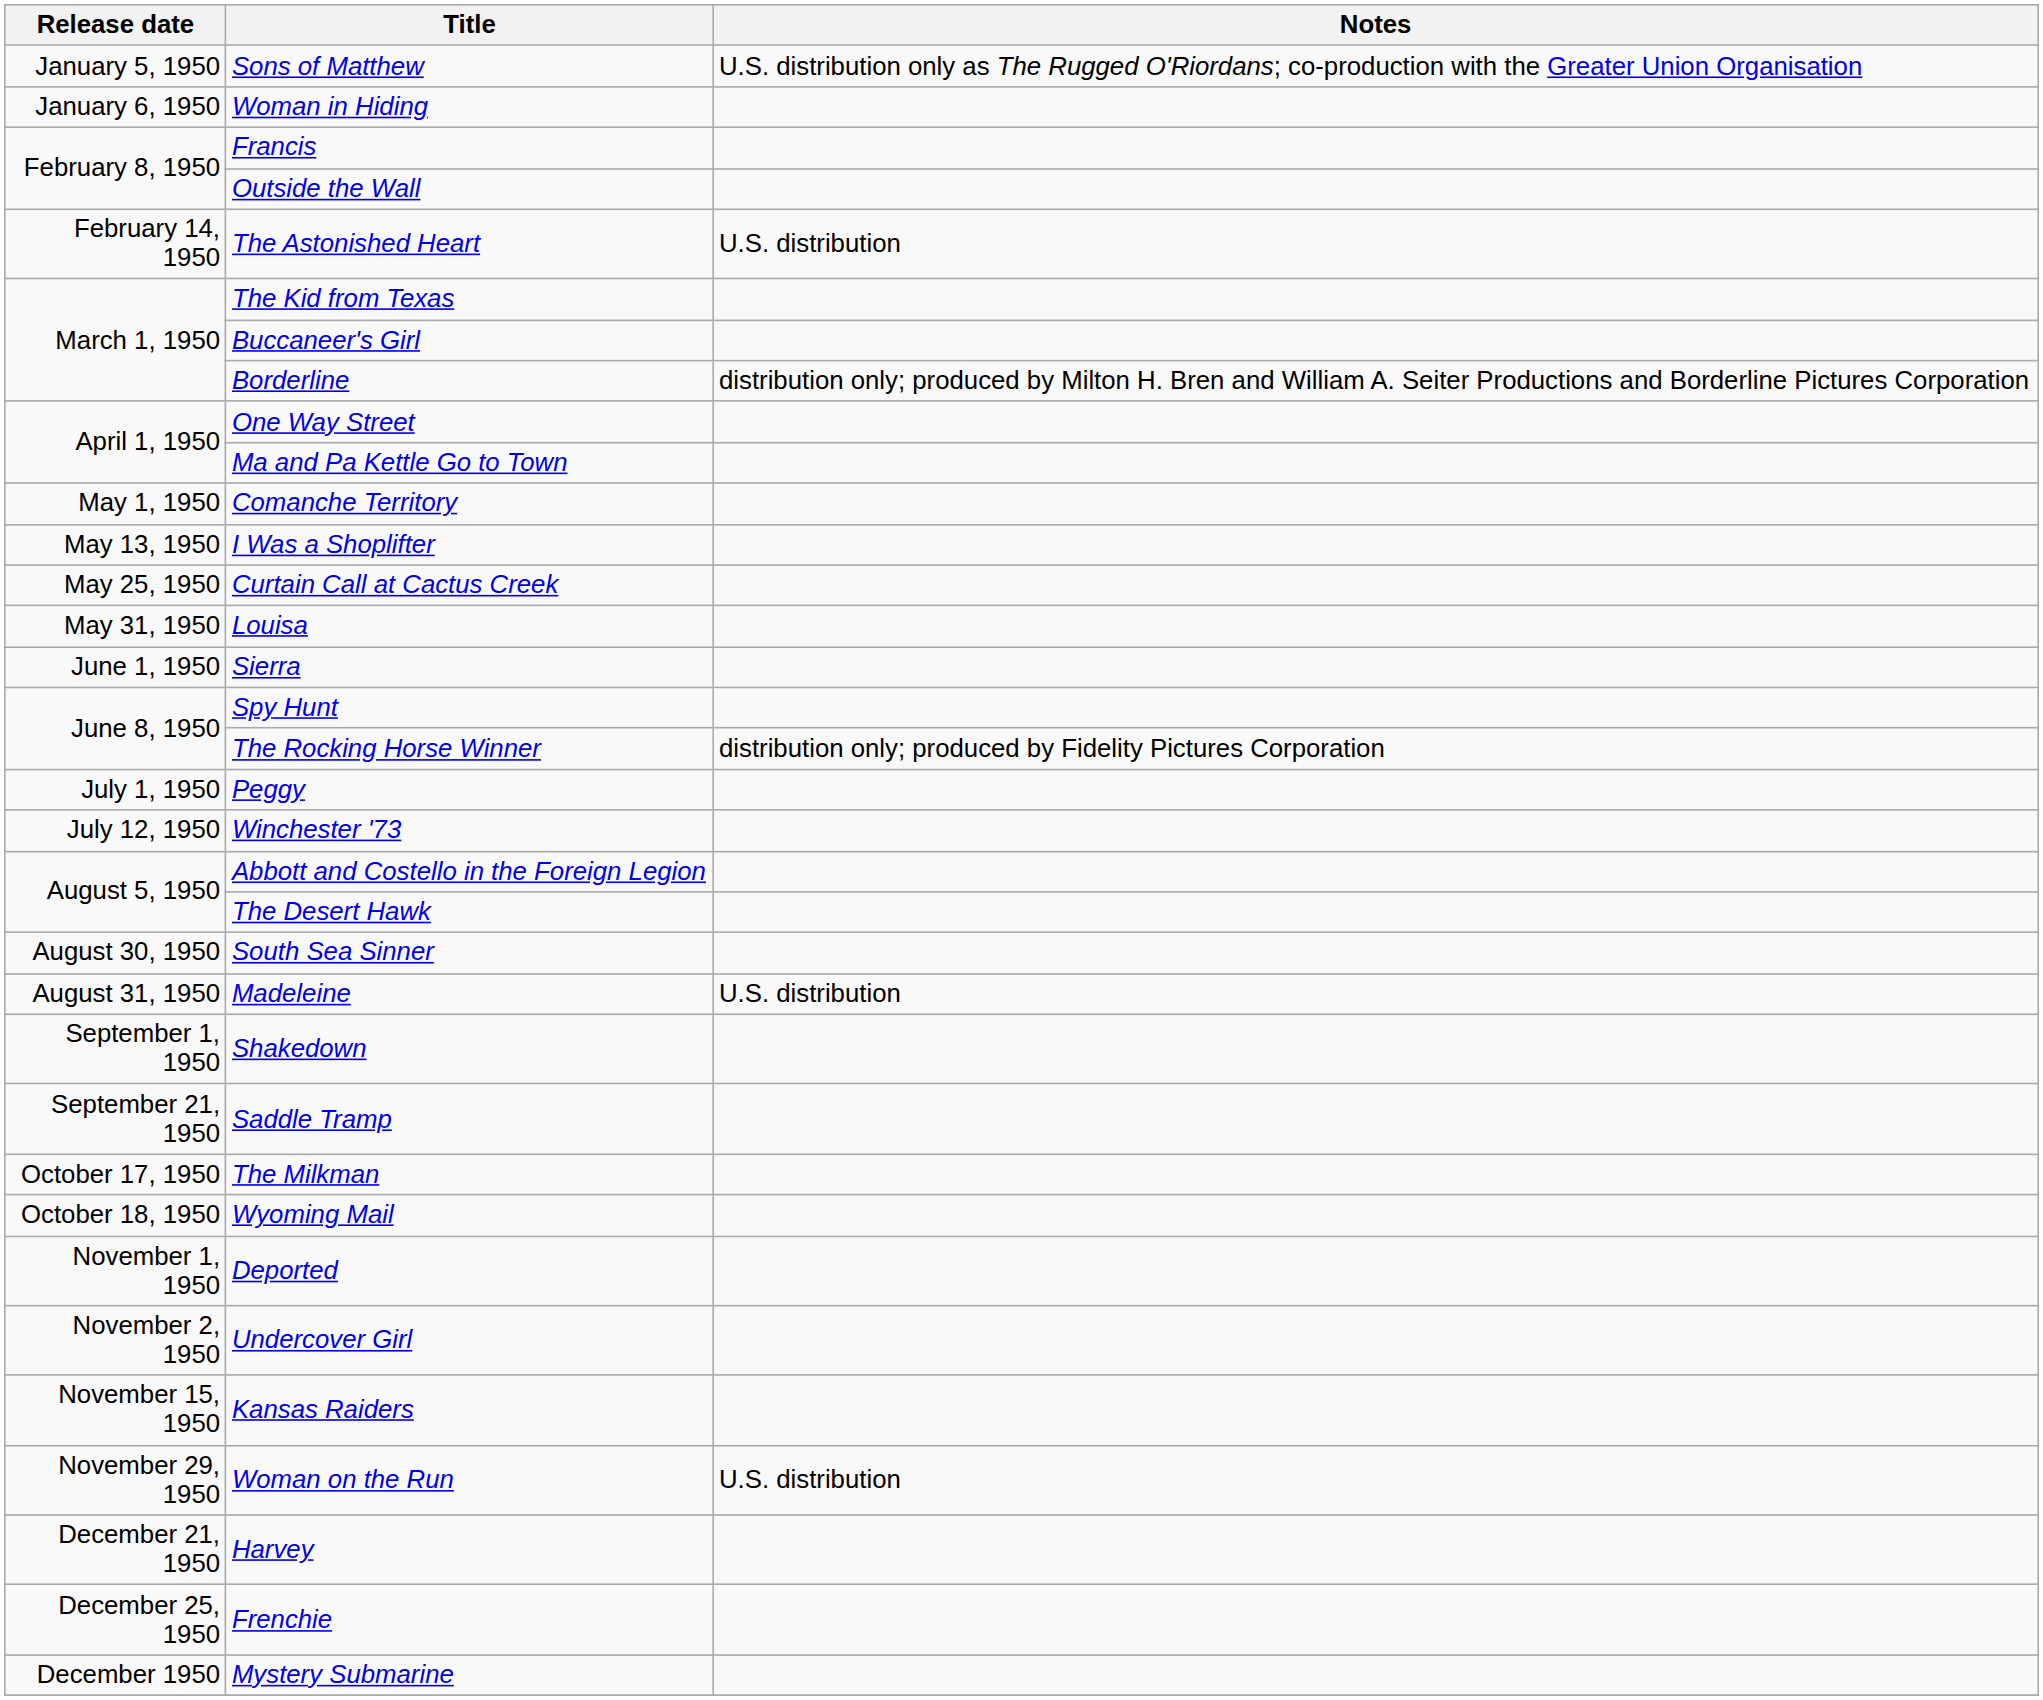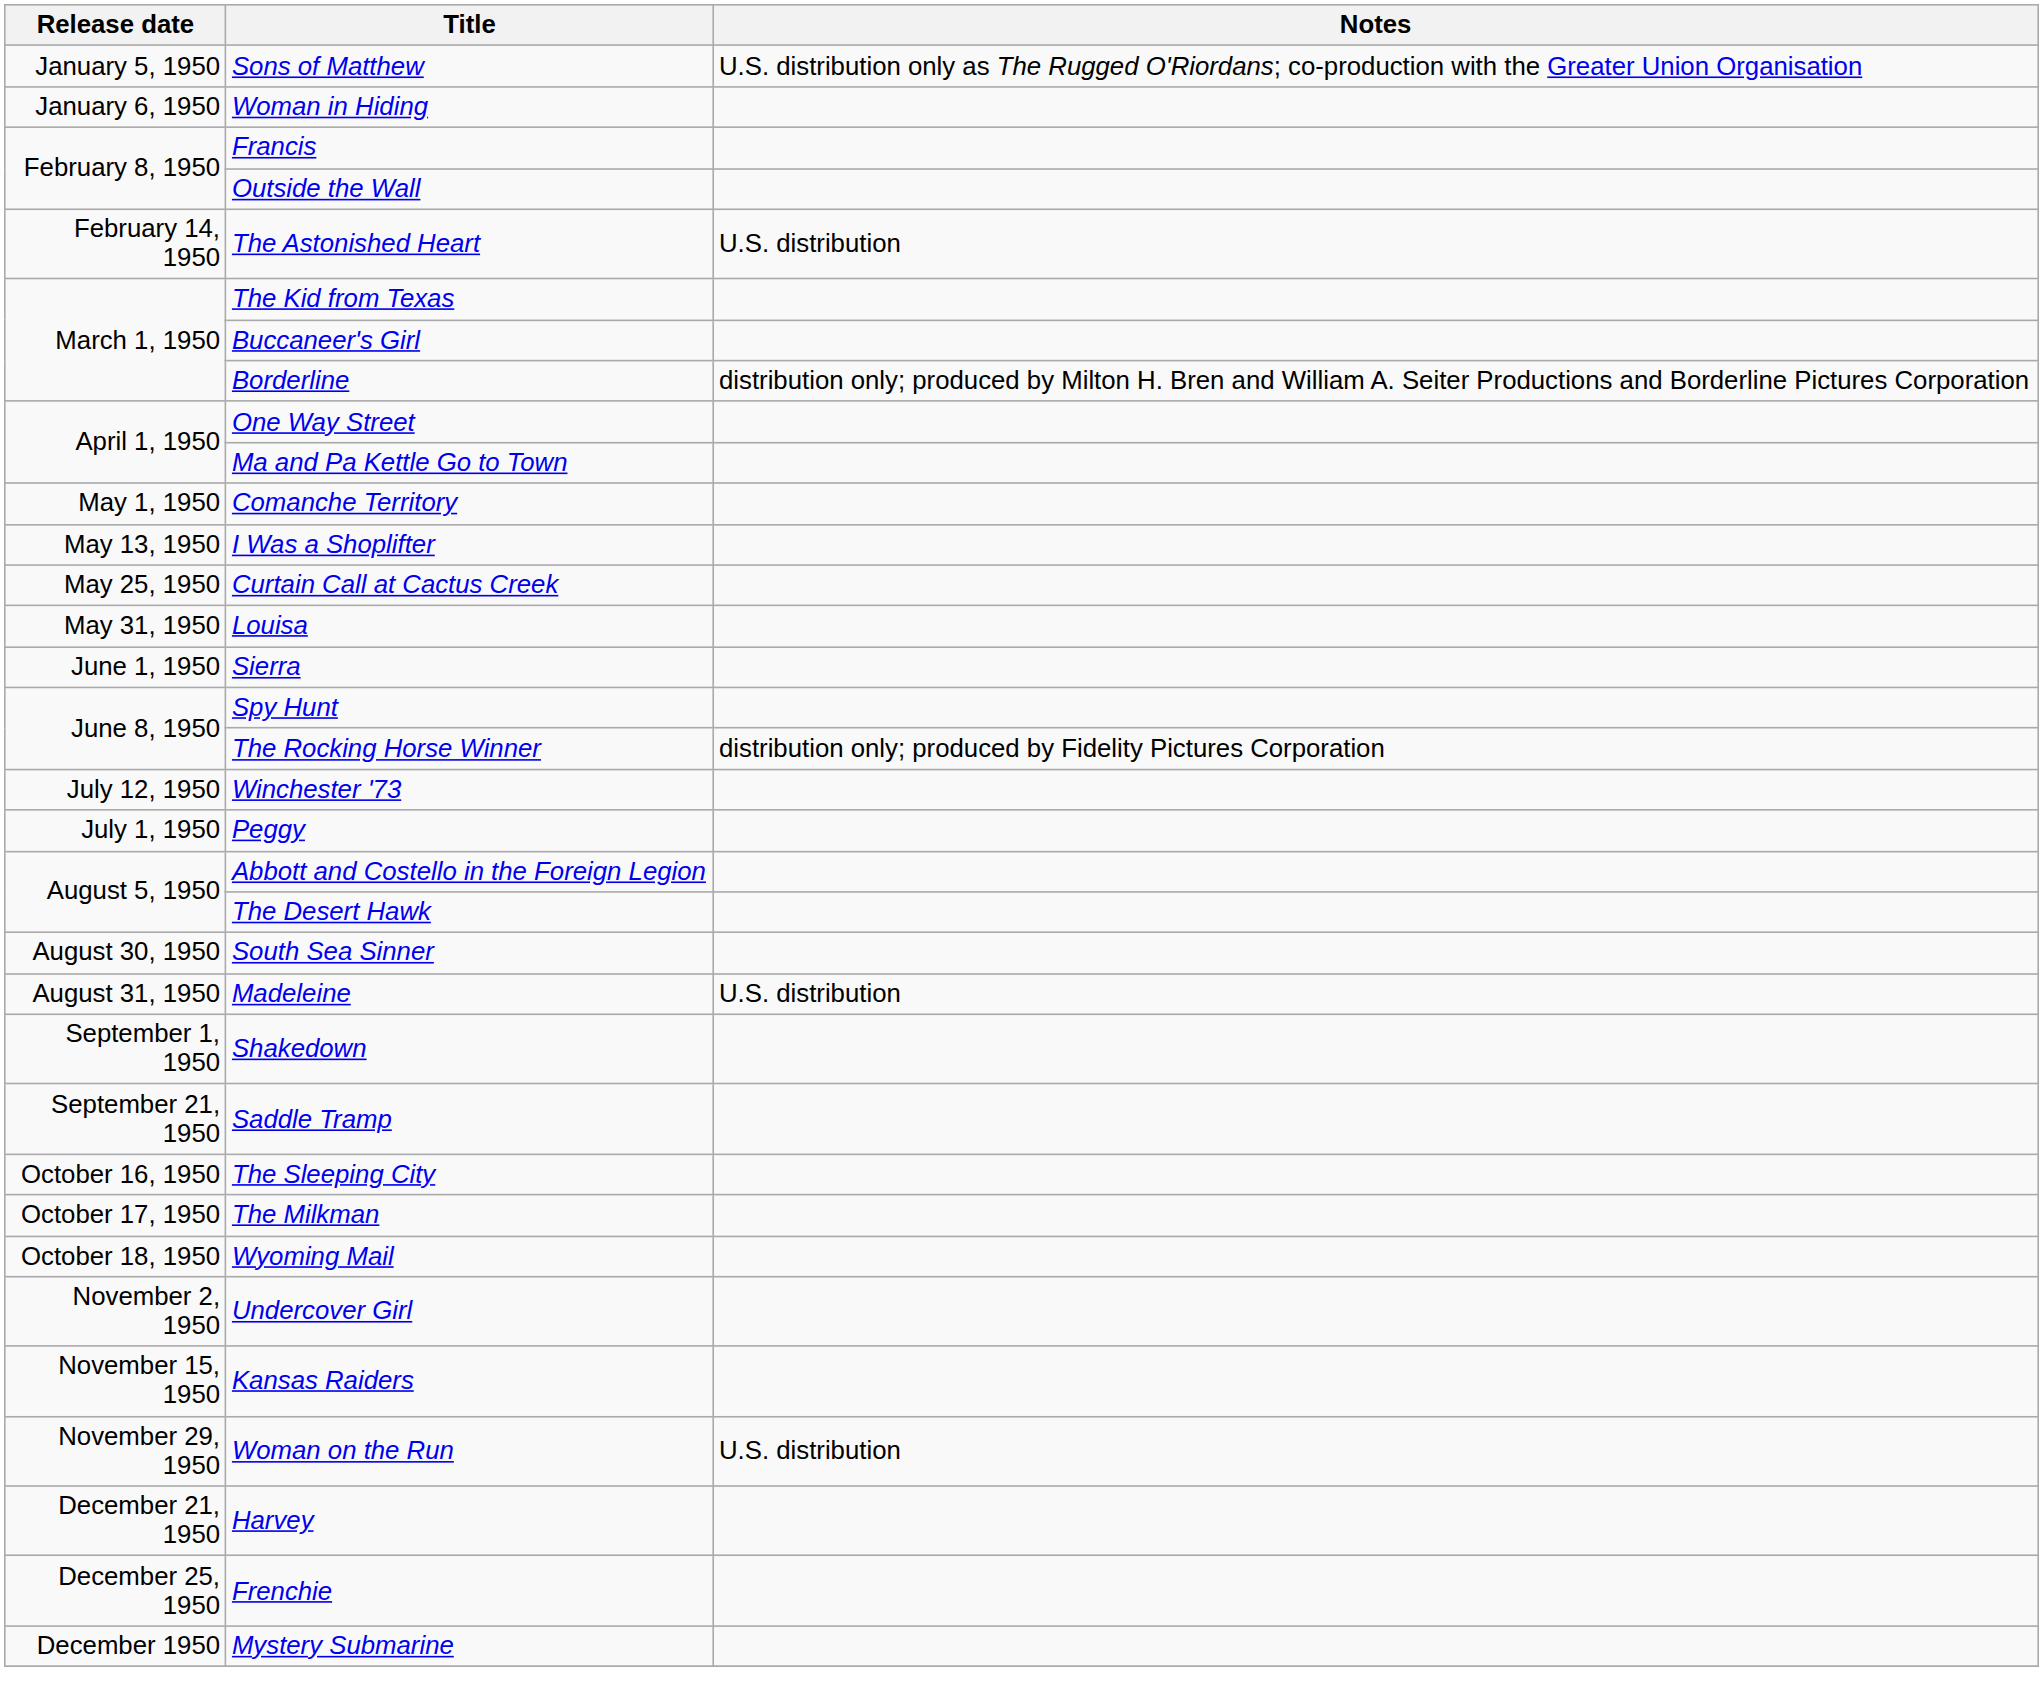rows swapped: Peggy <-> Winchester '73
+ row: October 16, 1950 | The Sleeping City
- row: November 1, 1950 | Deported
